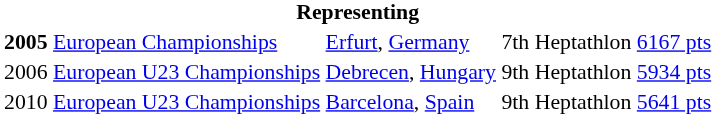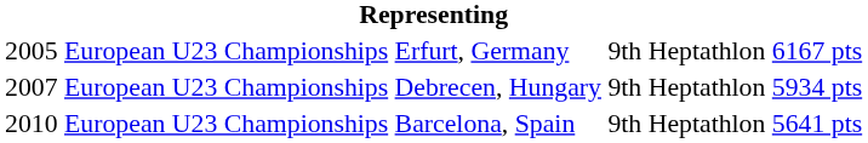Erfurt, Germany | column 1: bold -> normal
Erfurt, Germany | column 2: European Championships -> European U23 Championships
Erfurt, Germany | column 4: 7th -> 9th
Debrecen, Hungary | column 1: 2006 -> 2007
